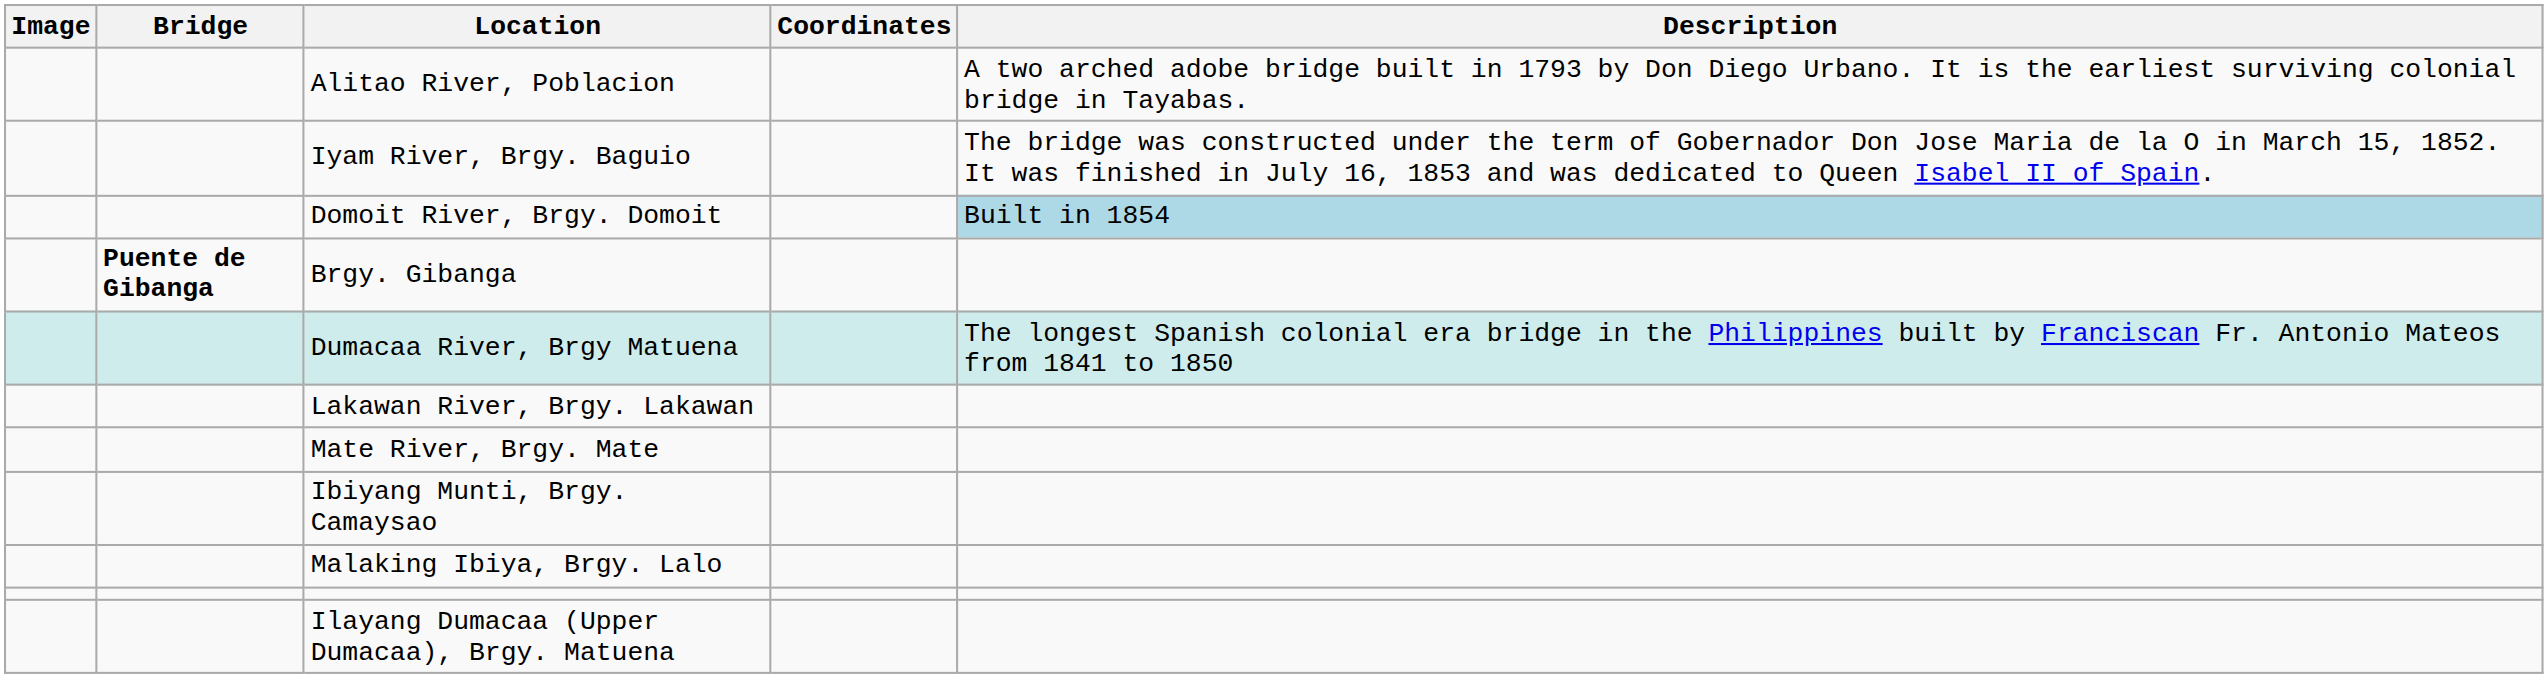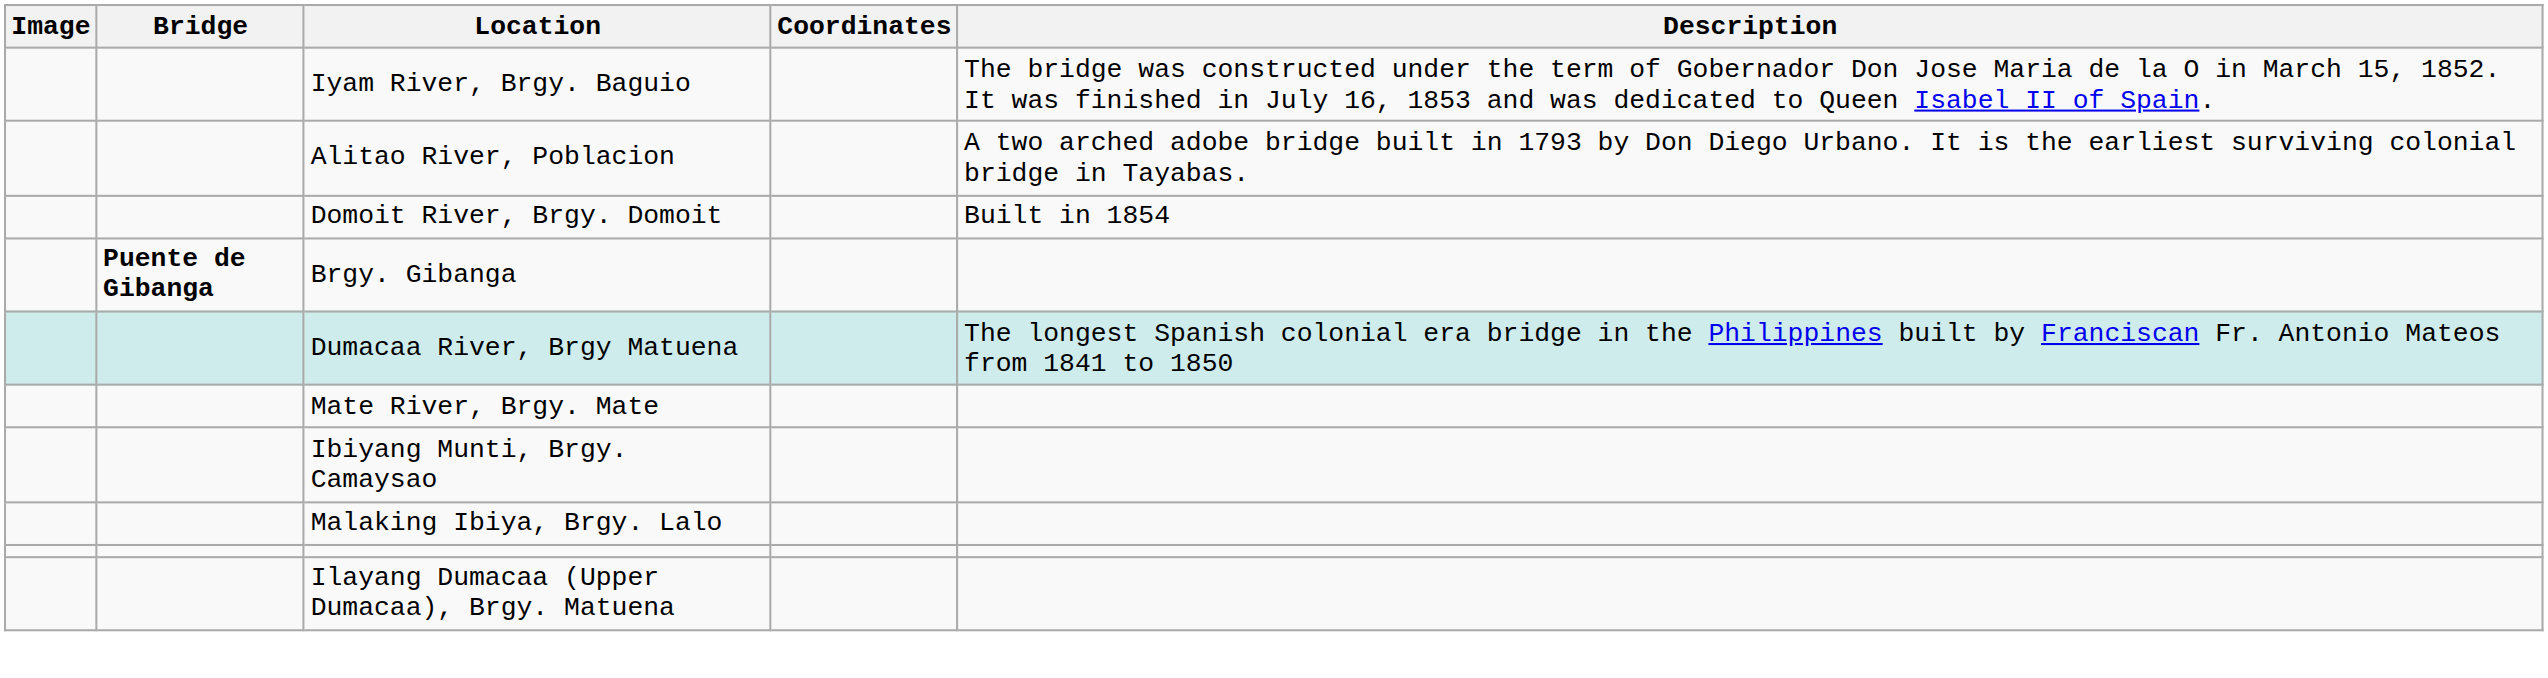rows swapped: Alitao River, Poblacion <-> Iyam River, Brgy. Baguio
Domoit River, Brgy. Domoit | Description: lightblue background -> no background
- row: Lakawan River, Brgy. Lakawan
